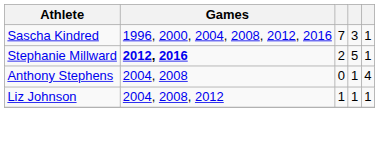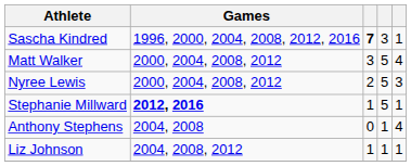Sascha Kindred | column 3: normal -> bold
+ row: Matt Walker | 2000, 2004, 2008, 2012 | 3 | 5 | 4
+ row: Nyree Lewis | 2000, 2004, 2008, 2012 | 2 | 5 | 3
Stephanie Millward | column 3: 2 -> 1
